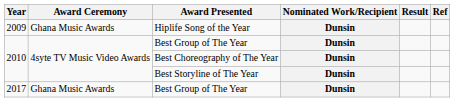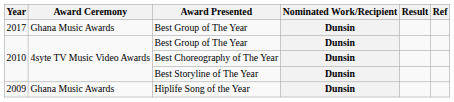rows swapped: Hiplife Song of the Year <-> 2017 / Best Group of The Year
